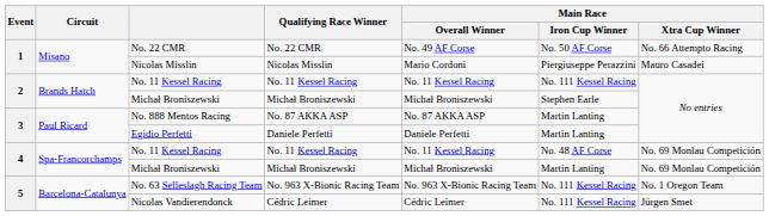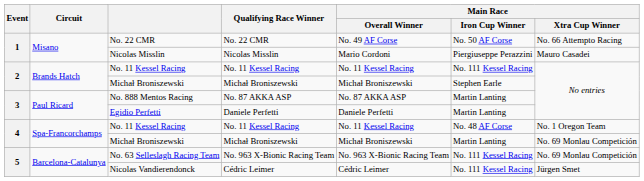4 / No. 11 Kessel Racing | Main Race / Xtra Cup Winner: No. 69 Monlau Competición -> No. 1 Oregon Team
No. 63 Selleslagh Racing Team | Main Race / Xtra Cup Winner: No. 1 Oregon Team -> No. 69 Monlau Competición
